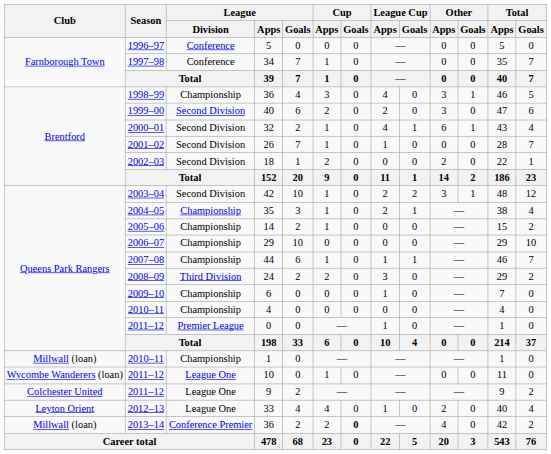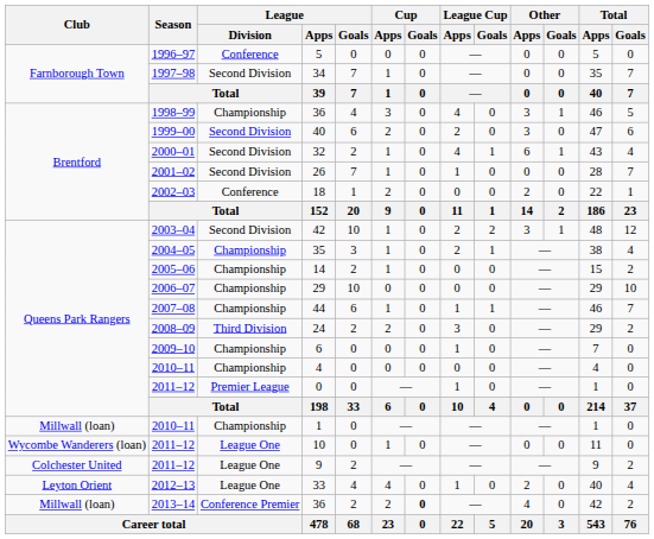34 | League / Division: Conference -> Second Division
18 | League / Division: Second Division -> Conference
